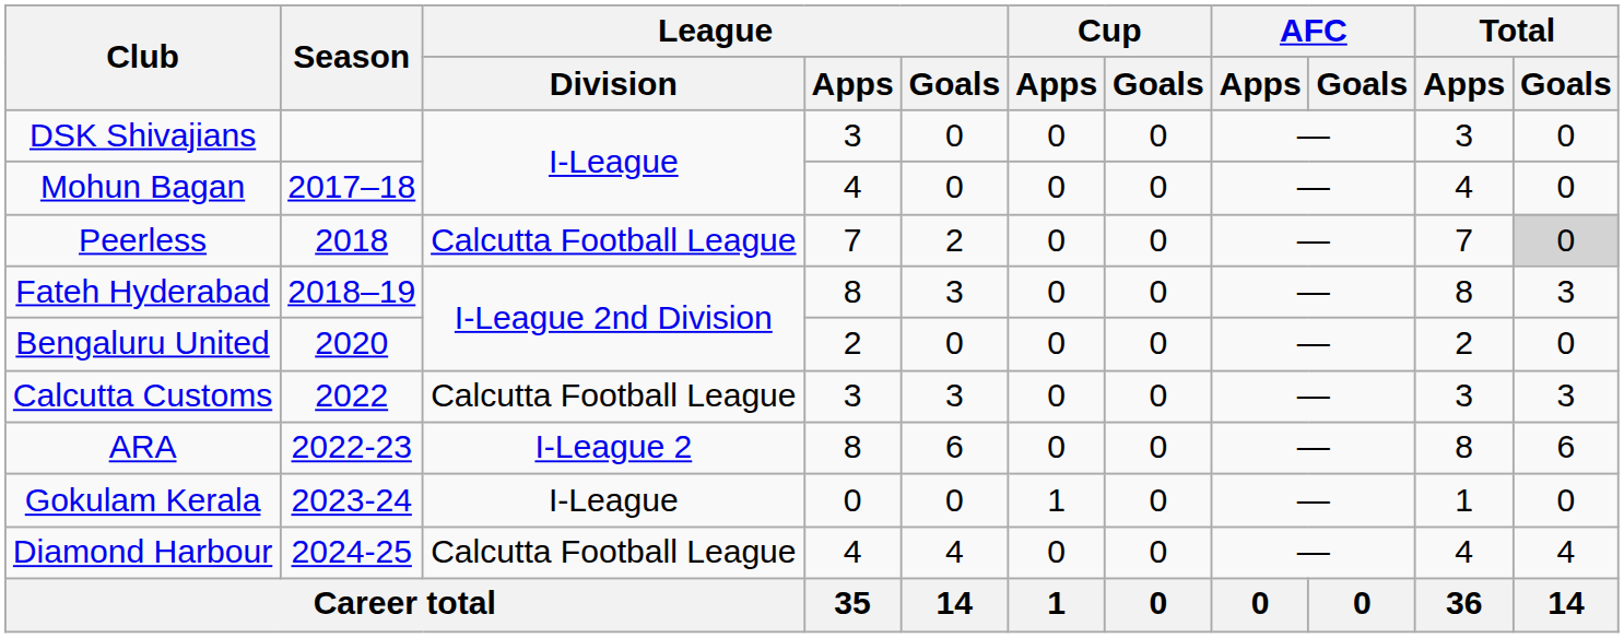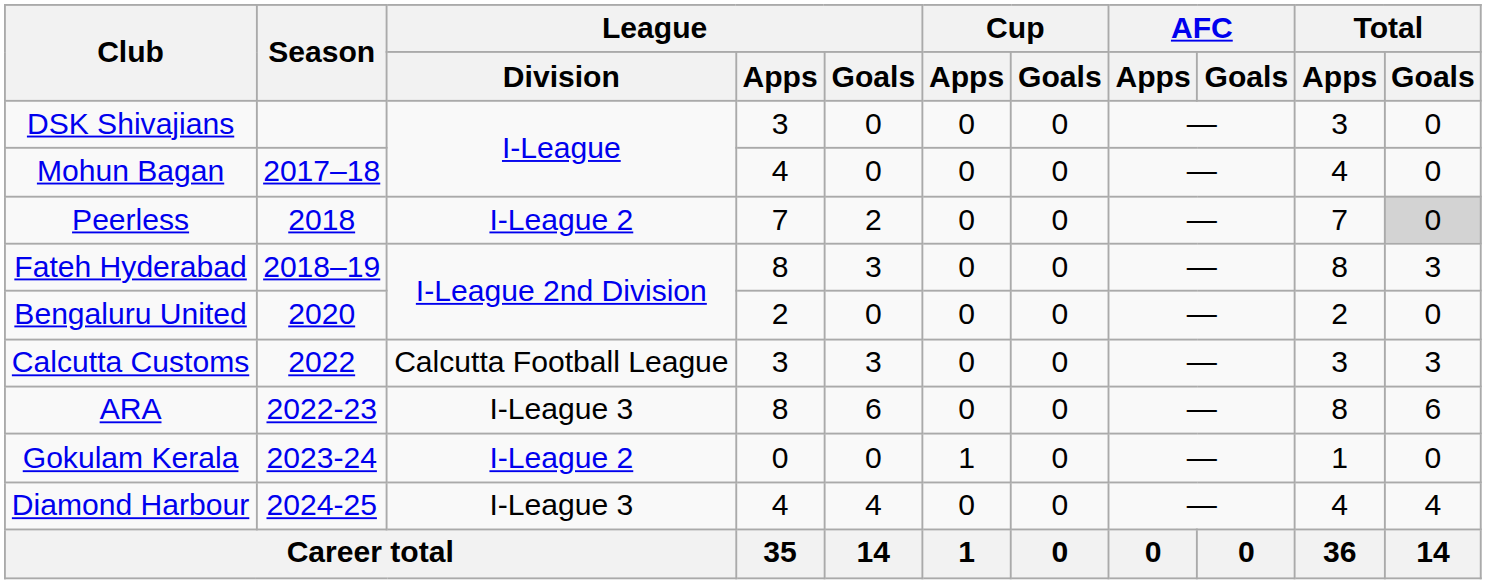Peerless | League / Division: Calcutta Football League -> I-League 2
ARA | League / Division: I-League 2 -> I-League 3
Gokulam Kerala | League / Division: I-League -> I-League 2
Diamond Harbour | League / Division: Calcutta Football League -> I-League 3
